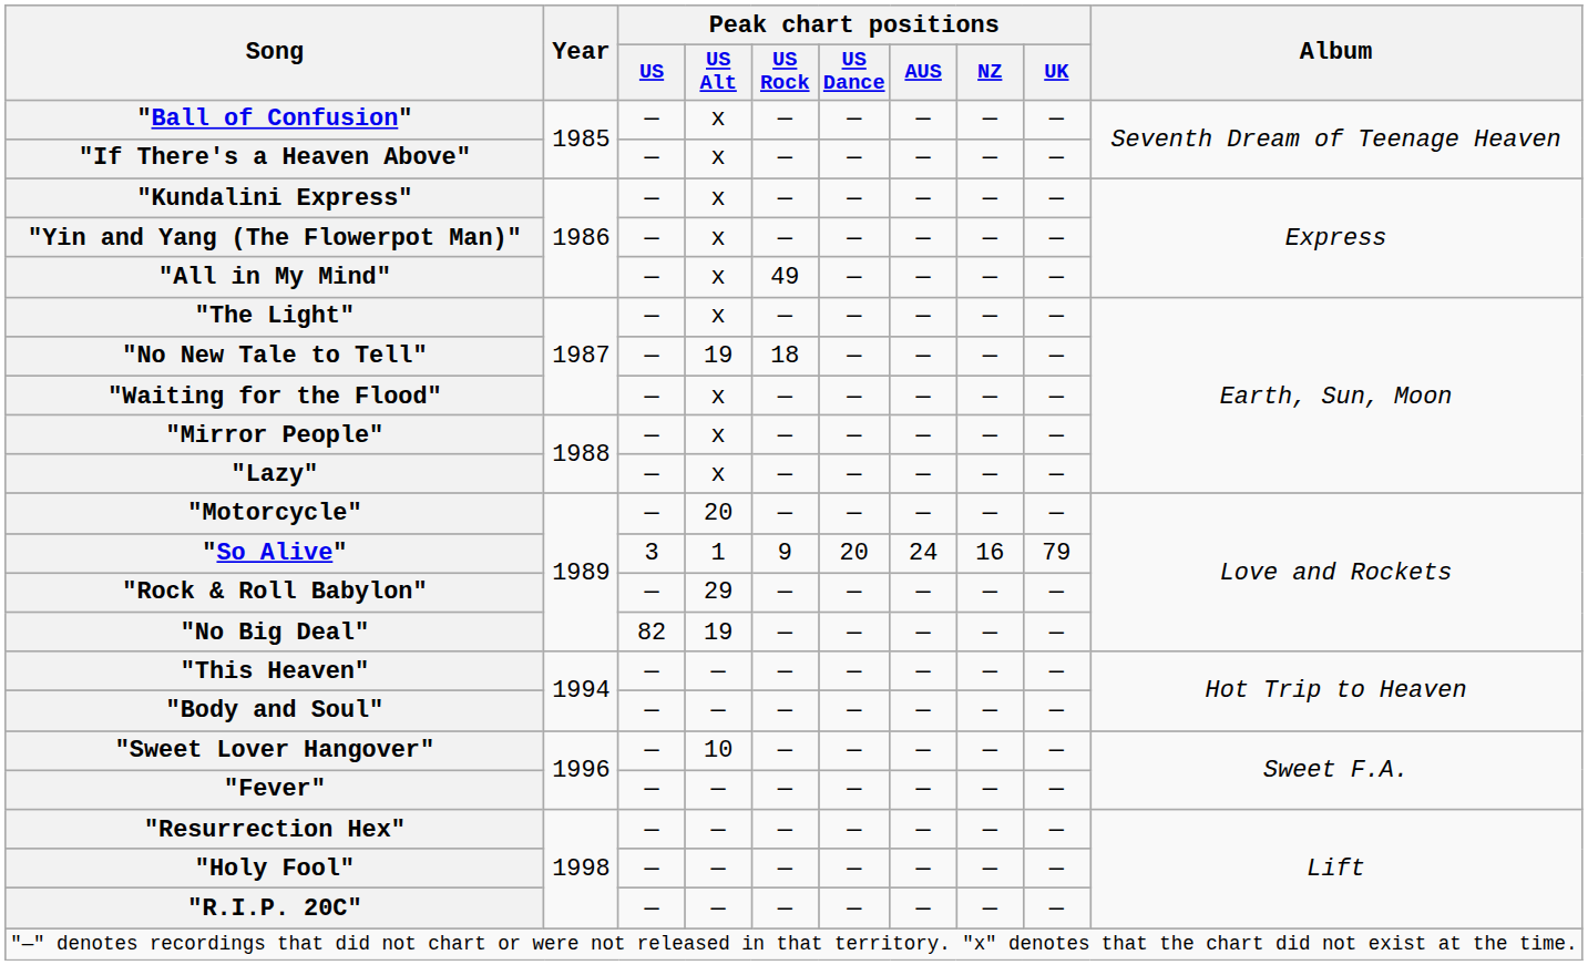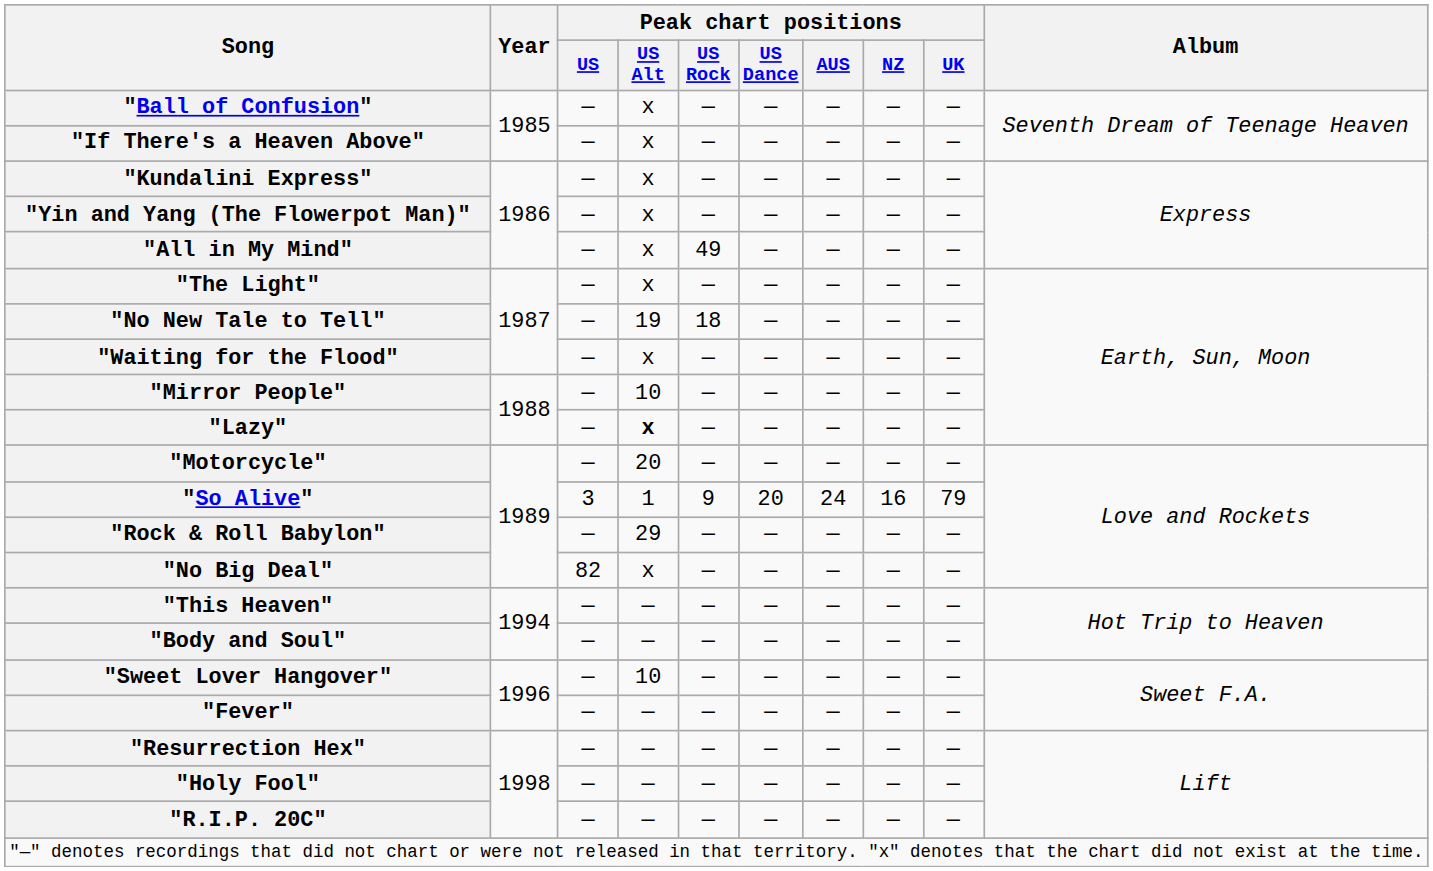"Mirror People" | Peak chart positions / US Alt: x -> 10
"Lazy" | Peak chart positions / US Alt: normal -> bold
"No Big Deal" | Peak chart positions / US Alt: 19 -> x
